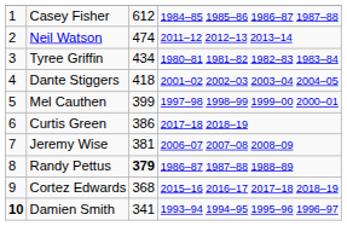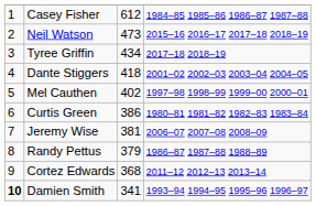Neil Watson | column 3: 474 -> 473
Neil Watson | column 4: 2011–12 2012–13 2013–14 -> 2015–16 2016–17 2017–18 2018–19
Tyree Griffin | column 4: 1980–81 1981–82 1982–83 1983–84 -> 2017–18 2018–19
Mel Cauthen | column 3: 399 -> 402
Curtis Green | column 4: 2017–18 2018–19 -> 1980–81 1981–82 1982–83 1983–84
Randy Pettus | column 3: bold -> normal
Cortez Edwards | column 4: 2015–16 2016–17 2017–18 2018–19 -> 2011–12 2012–13 2013–14
